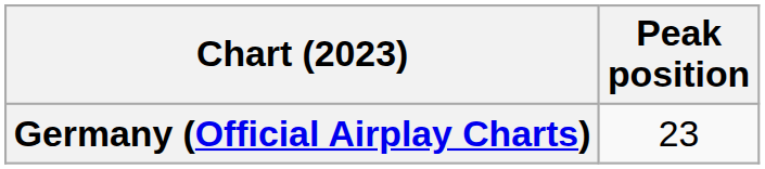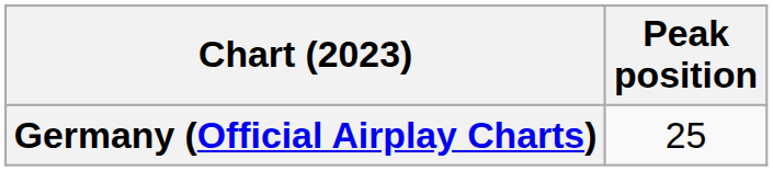Germany (Official Airplay Charts) | Peak position: 23 -> 25
